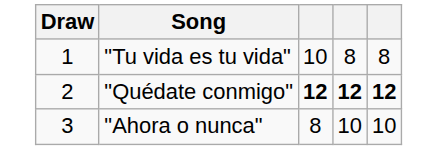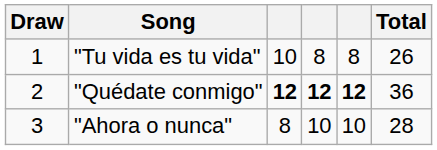+ column: Total | 26 | 36 | 28
